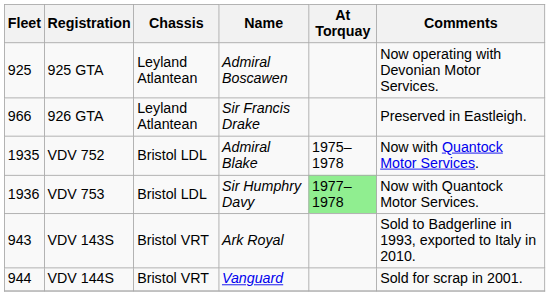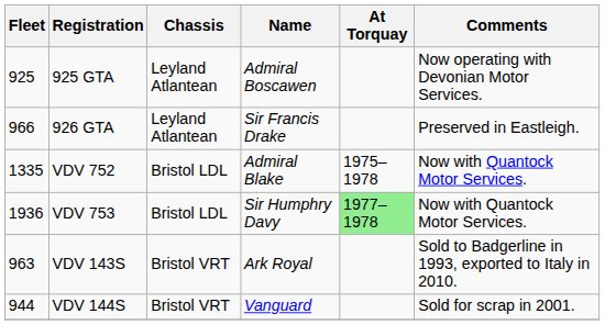VDV 752 | Fleet: 1935 -> 1335
VDV 143S | Fleet: 943 -> 963
